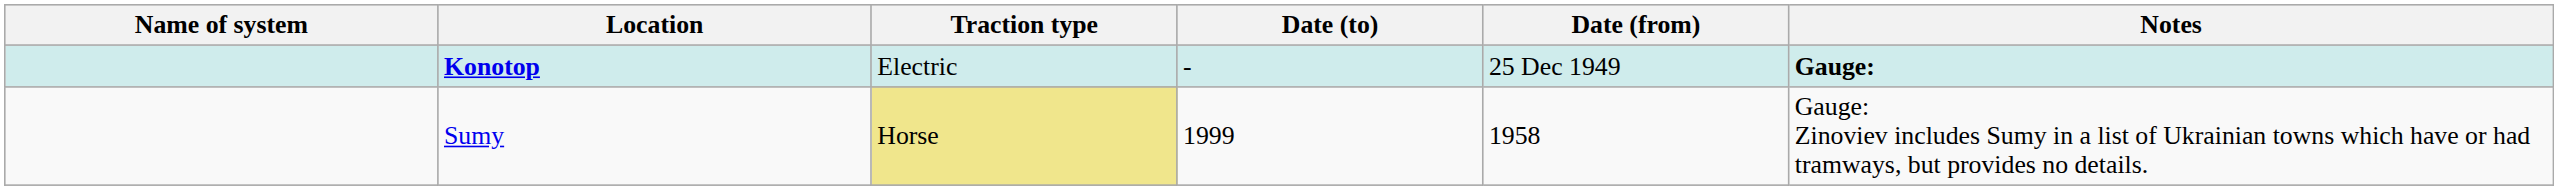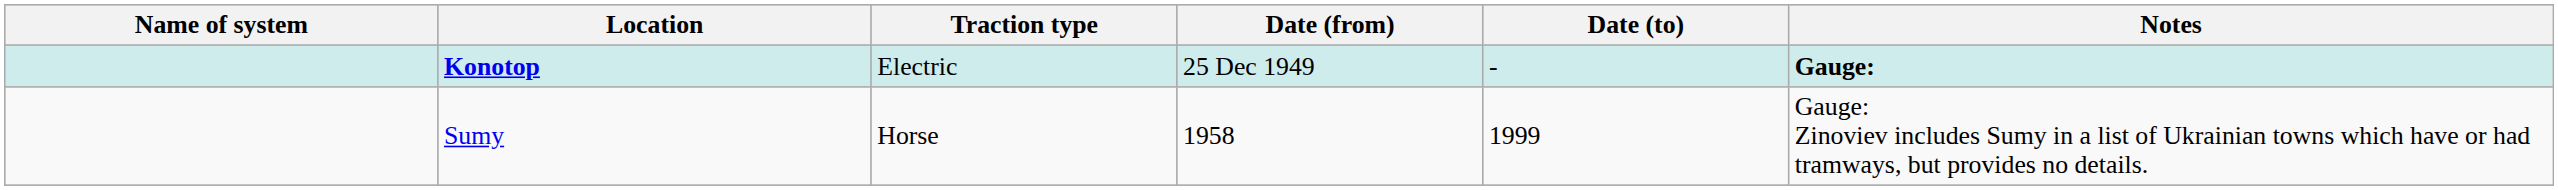columns swapped: Date (from) <-> Date (to)
Sumy | Traction type: khaki background -> no background
